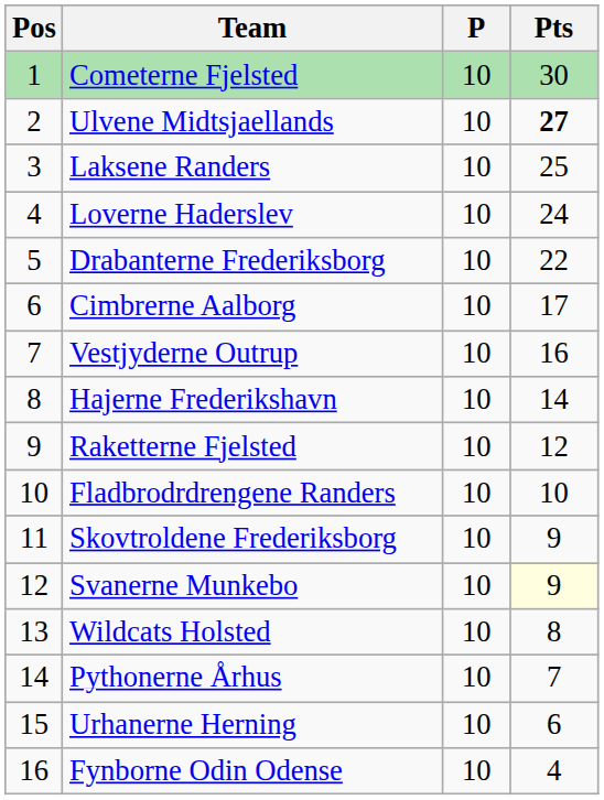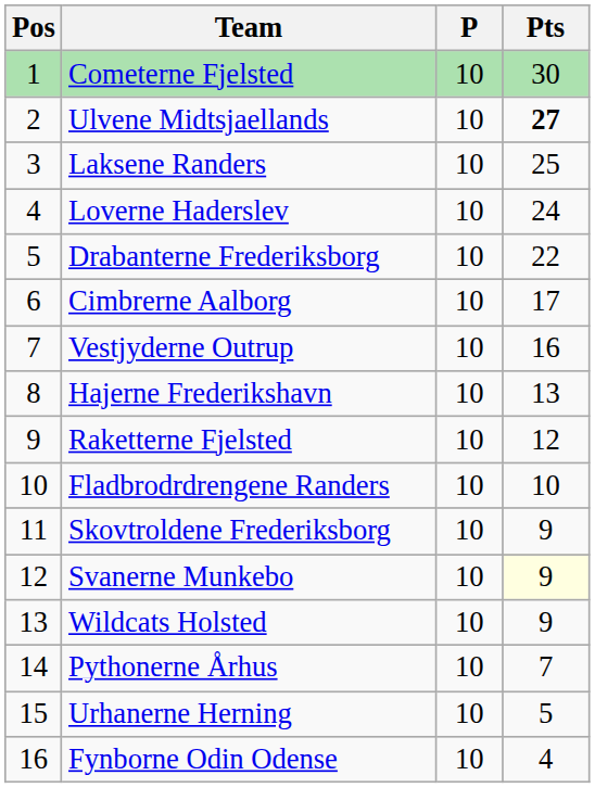Hajerne Frederikshavn | Pts: 14 -> 13
Wildcats Holsted | Pts: 8 -> 9
Urhanerne Herning | Pts: 6 -> 5
